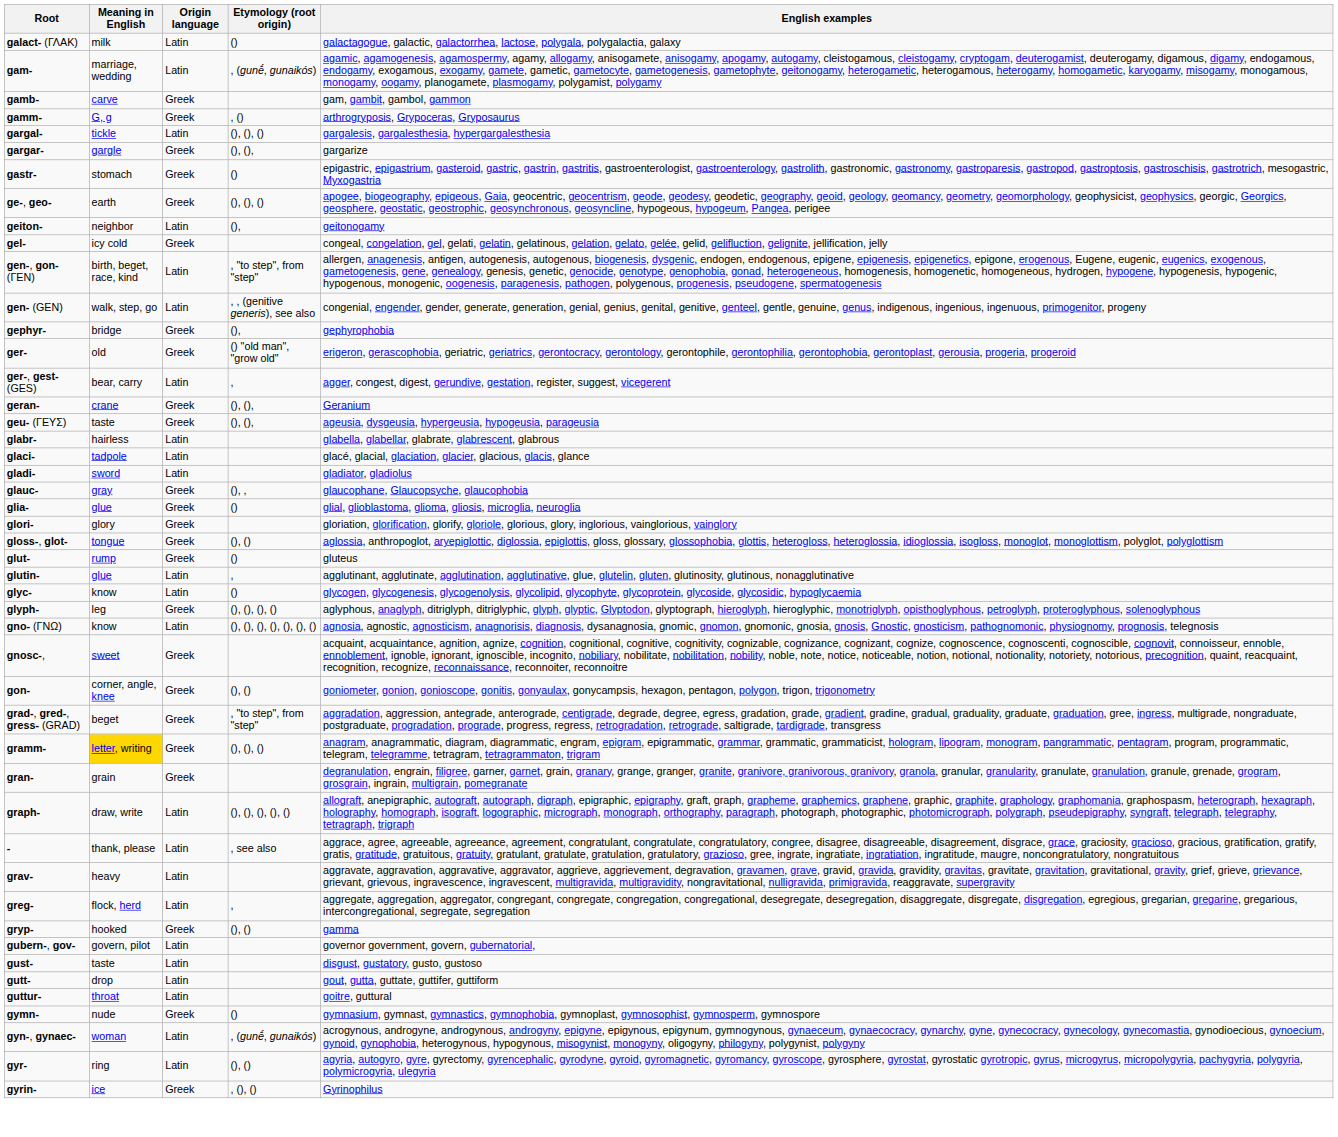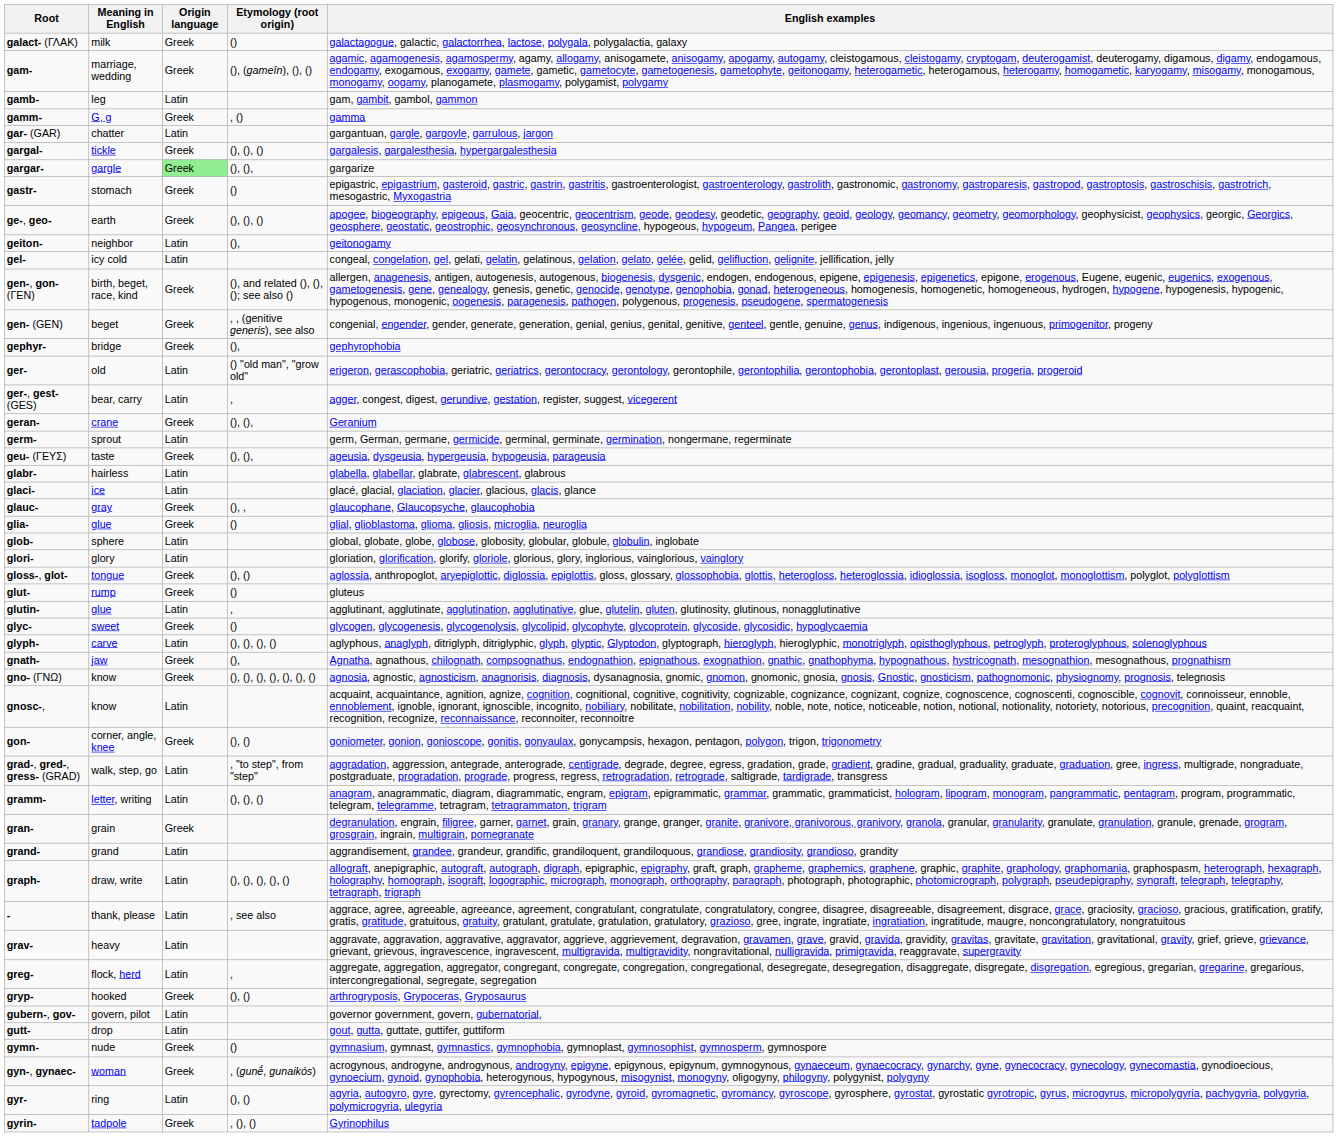galact- (ΓΛΑΚ) | Origin language: Latin -> Greek
gam- | Origin language: Latin -> Greek
gam- | Etymology (root origin): , (gunḗ, gunaikós) -> (), (gameîn), (), ()
gamb- | Meaning in English: carve -> leg
gamb- | Origin language: Greek -> Latin
gamm- | English examples: arthrogryposis, Grypoceras, Gryposaurus -> gamma
+ row: gar- (GAR) | chatter | Latin | gargantuan, gargle, gargoyle, garrulous, jargon
gargal- | Origin language: Latin -> Greek
gargar- | Origin language: no background -> lightgreen background
gel- | Origin language: Greek -> Latin
gen-, gon- (ΓΕΝ) | Origin language: Latin -> Greek
gen-, gon- (ΓΕΝ) | Etymology (root origin): , "to step", from "step" -> (), and related (), (), (); see also ()
gen- (GEN) | Meaning in English: walk, step, go -> beget
gen- (GEN) | Origin language: Latin -> Greek
ger- | Origin language: Greek -> Latin
+ row: germ- | sprout | Latin | germ, German, germane, germicide, germinal, germinate, germination, nongermane, regerminate
glaci- | Meaning in English: tadpole -> ice
- row: gladi- | sword | Latin | gladiator, gladiolus
+ row: glob- | sphere | Latin | global, globate, globe, globose, globosity, globular, globule, globulin, inglobate
glori- | Origin language: Greek -> Latin
glyc- | Meaning in English: know -> sweet
glyc- | Origin language: Latin -> Greek
glyph- | Meaning in English: leg -> carve
glyph- | Origin language: Greek -> Latin
+ row: gnath- | jaw | Greek | (), | Agnatha, agnathous, chilognath, compsognathus, endognathion, epignathous, exognathion, gnathic, gnathophyma, hypognathous, hystricognath, mesognathion, mesognathous, prognathism
gno- (ΓΝΩ) | Origin language: Latin -> Greek
gnosc-, | Meaning in English: sweet -> know
gnosc-, | Origin language: Greek -> Latin
grad-, gred-, gress- (GRAD) | Meaning in English: beget -> walk, step, go
grad-, gred-, gress- (GRAD) | Origin language: Greek -> Latin
gramm- | Meaning in English: gold background -> no background
gramm- | Origin language: Greek -> Latin
+ row: grand- | grand | Latin | aggrandisement, grandee, grandeur, grandific, grandiloquent, grandiloquous, grandiose, grandiosity, grandioso, grandity
gryp- | English examples: gamma -> arthrogryposis, Grypoceras, Gryposaurus
- row: gust- | taste | Latin | disgust, gustatory, gusto, gustoso
- row: guttur- | throat | Latin | goitre, guttural
gyn-, gynaec- | Origin language: Latin -> Greek
gyrin- | Meaning in English: ice -> tadpole
